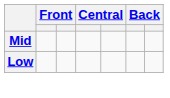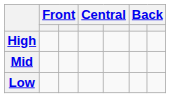+ row: High
